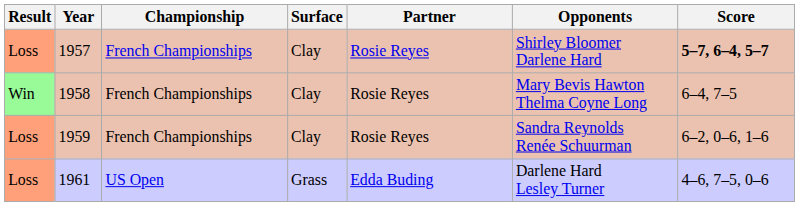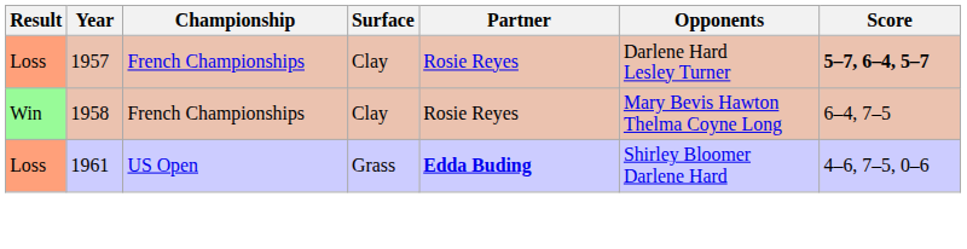1957 | Opponents: Shirley Bloomer Darlene Hard -> Darlene Hard Lesley Turner
- row: Loss | 1959 | French Championships | Clay | Rosie Reyes | Sandra Reynolds Renée Schuurman | 6–2, 0–6, 1–6
1961 | Partner: normal -> bold
1961 | Opponents: Darlene Hard Lesley Turner -> Shirley Bloomer Darlene Hard
